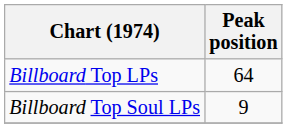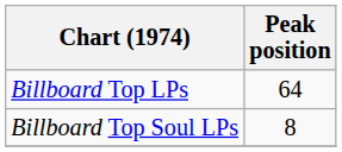Billboard Top Soul LPs | Peak position: 9 -> 8
